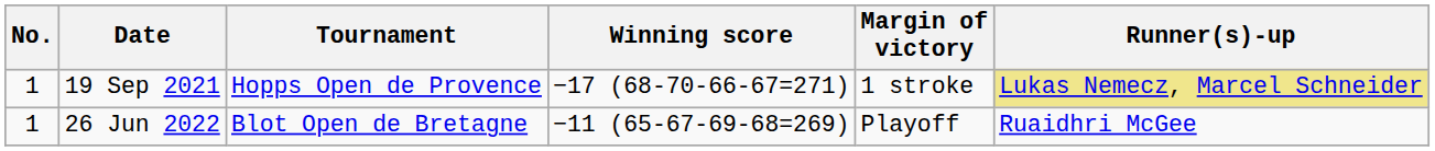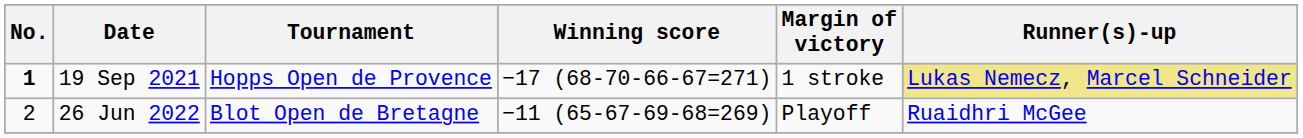19 Sep 2021 | No.: normal -> bold
26 Jun 2022 | No.: 1 -> 2
